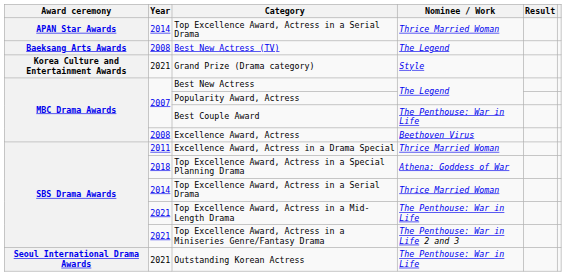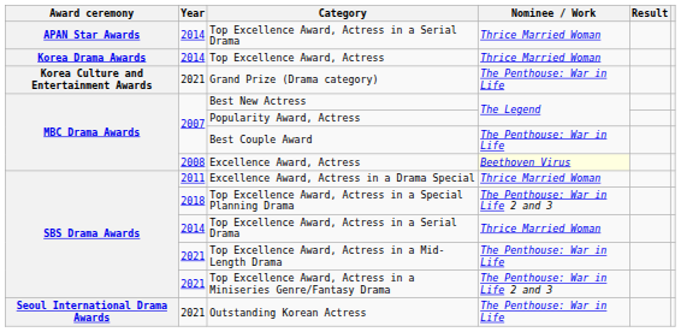- row: Baeksang Arts Awards | 2008 | Best New Actress (TV) | The Legend
+ row: Korea Drama Awards | 2014 | Top Excellence Award, Actress | Thrice Married Woman
Grand Prize (Drama category) | Nominee / Work: Style -> The Penthouse: War in Life
Excellence Award, Actress | Nominee / Work: no background -> lightyellow background
Top Excellence Award, Actress in a Special Planning Drama | Nominee / Work: Athena: Goddess of War -> The Penthouse: War in Life 2 and 3
